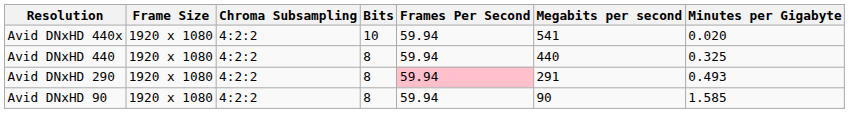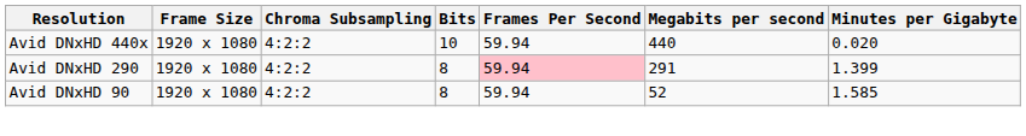Avid DNxHD 440x | Megabits per second: 541 -> 440
- row: Avid DNxHD 440 | 1920 x 1080 | 4:2:2 | 8 | 59.94 | 440 | 0.325
Avid DNxHD 290 | Minutes per Gigabyte: 0.493 -> 1.399
Avid DNxHD 90 | Megabits per second: 90 -> 52
